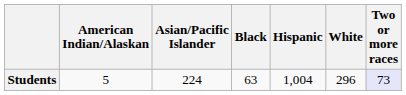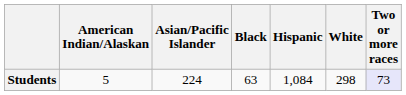Students | Hispanic: 1,004 -> 1,084
Students | White: 296 -> 298
